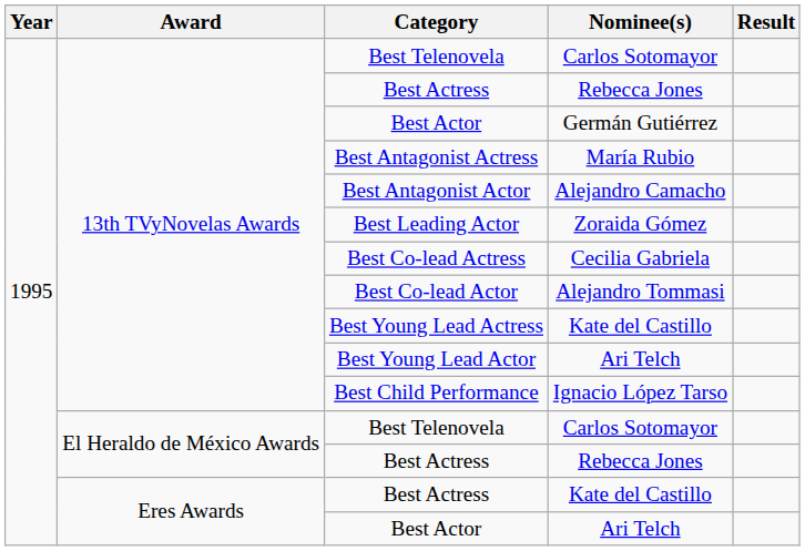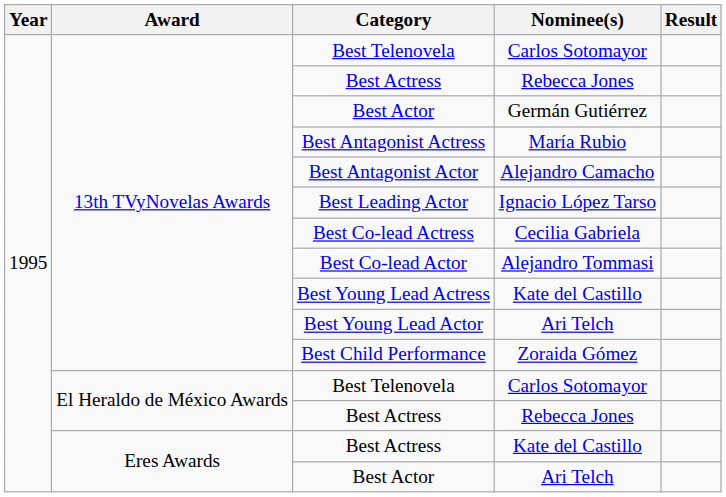Best Leading Actor | Nominee(s): Zoraida Gómez -> Ignacio López Tarso
Best Child Performance | Nominee(s): Ignacio López Tarso -> Zoraida Gómez
